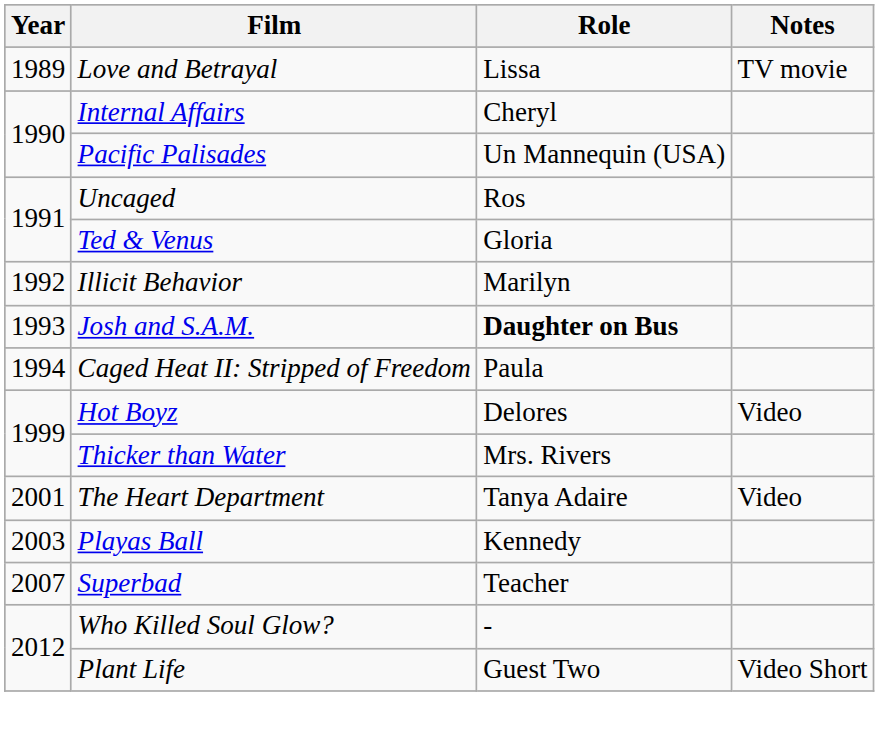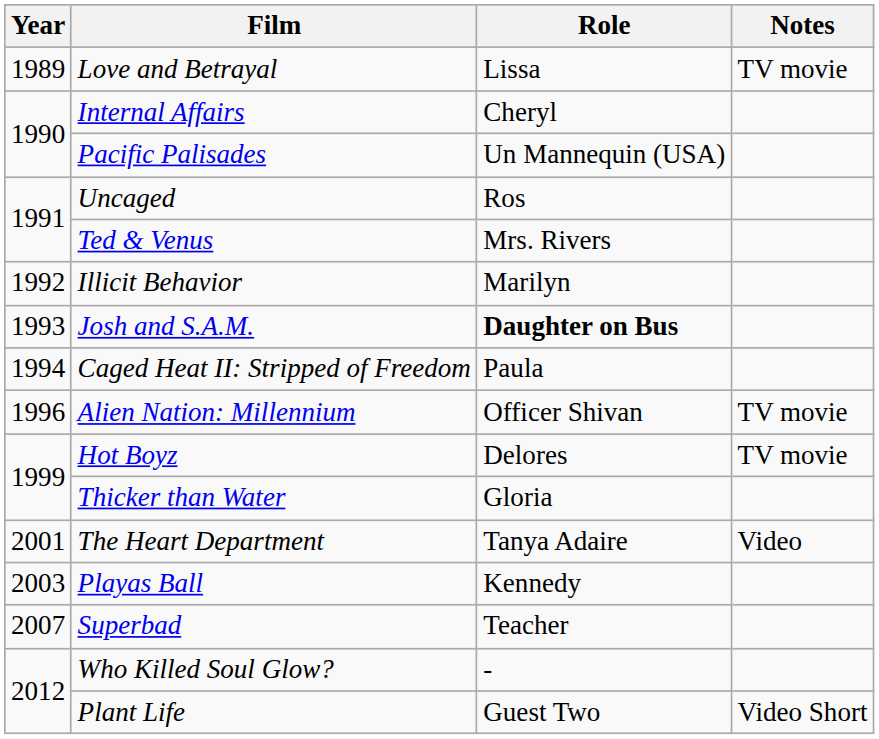Ted & Venus | Role: Gloria -> Mrs. Rivers
+ row: 1996 | Alien Nation: Millennium | Officer Shivan | TV movie
Hot Boyz | Notes: Video -> TV movie
Thicker than Water | Role: Mrs. Rivers -> Gloria
